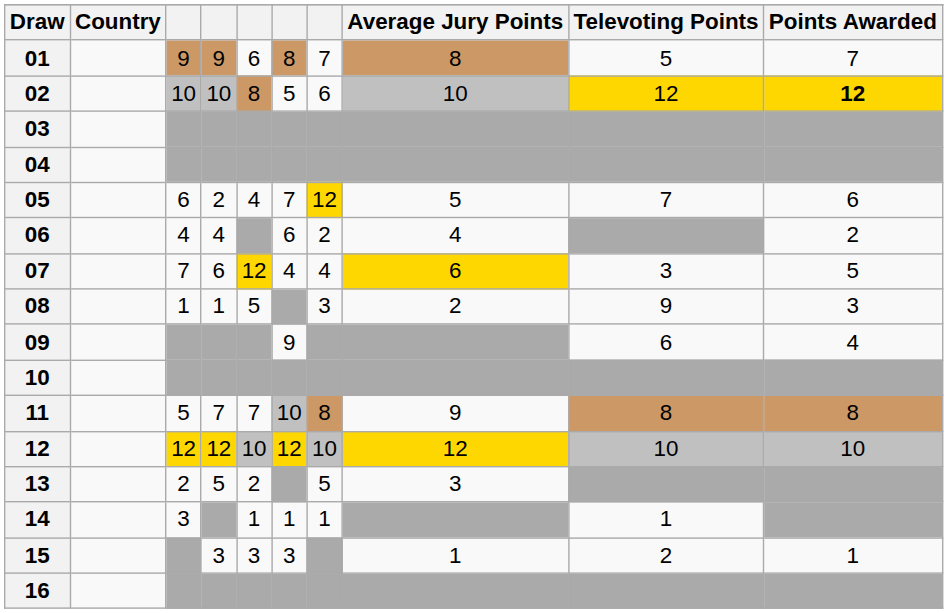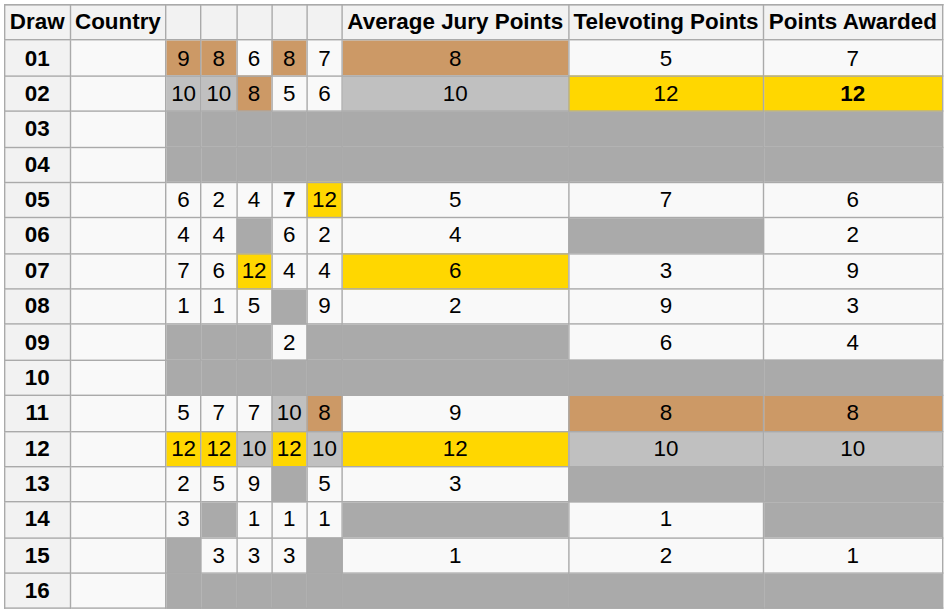01 | column 4: 9 -> 8
05 | column 6: normal -> bold
07 | Points Awarded: 5 -> 9
08 | column 7: 3 -> 9
09 | column 6: 9 -> 2
13 | column 5: 2 -> 9
